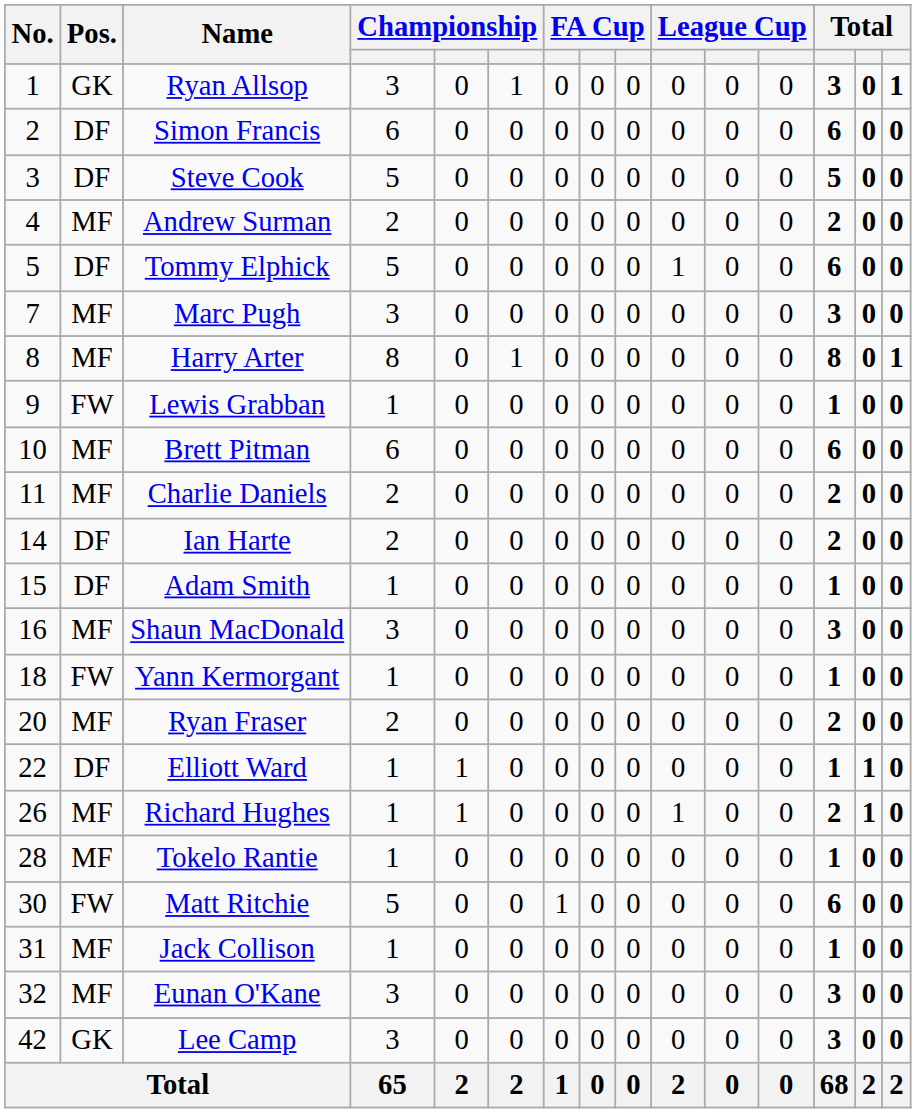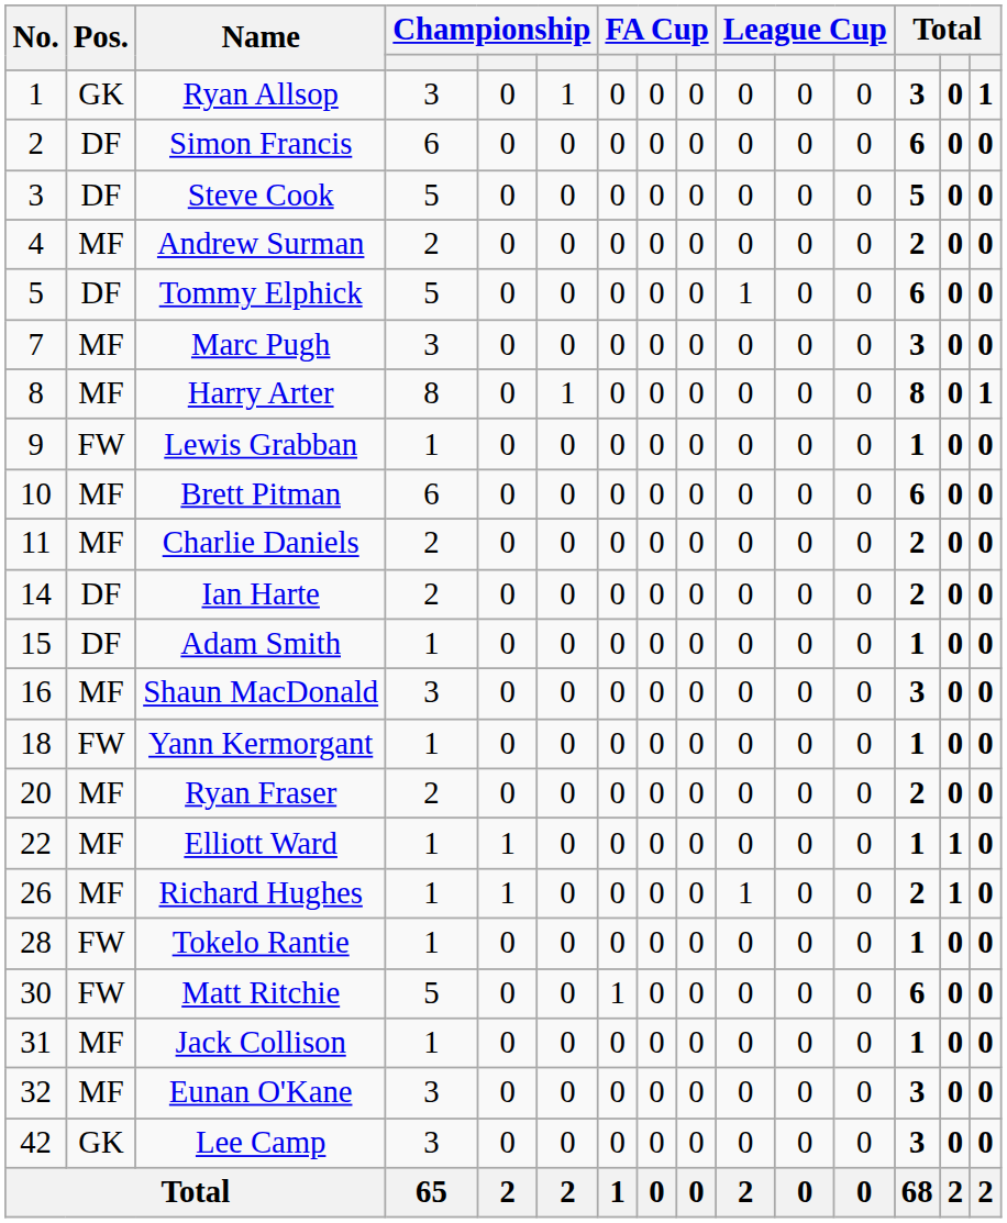Elliott Ward | Pos.: DF -> MF
Tokelo Rantie | Pos.: MF -> FW
